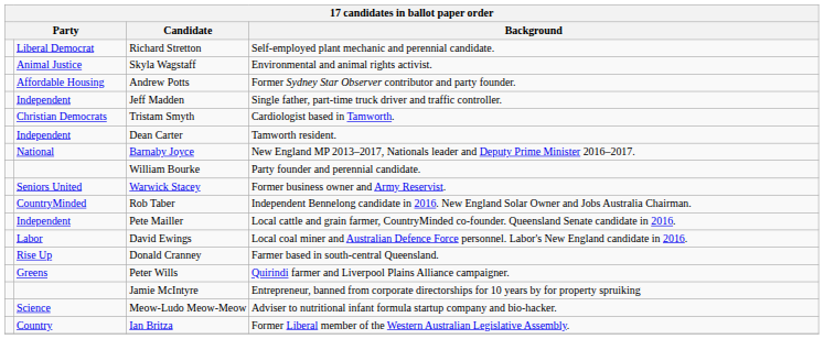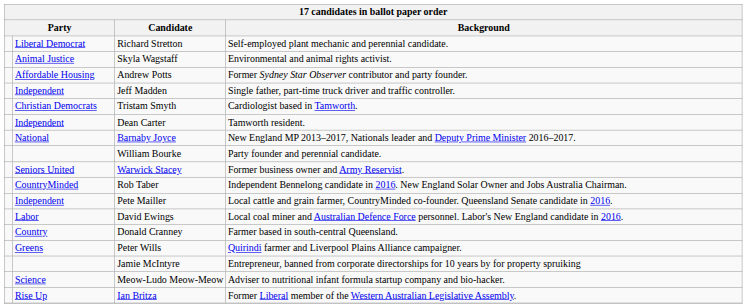Donald Cranney | column 2: Rise Up -> Country
Ian Britza | column 2: Country -> Rise Up
